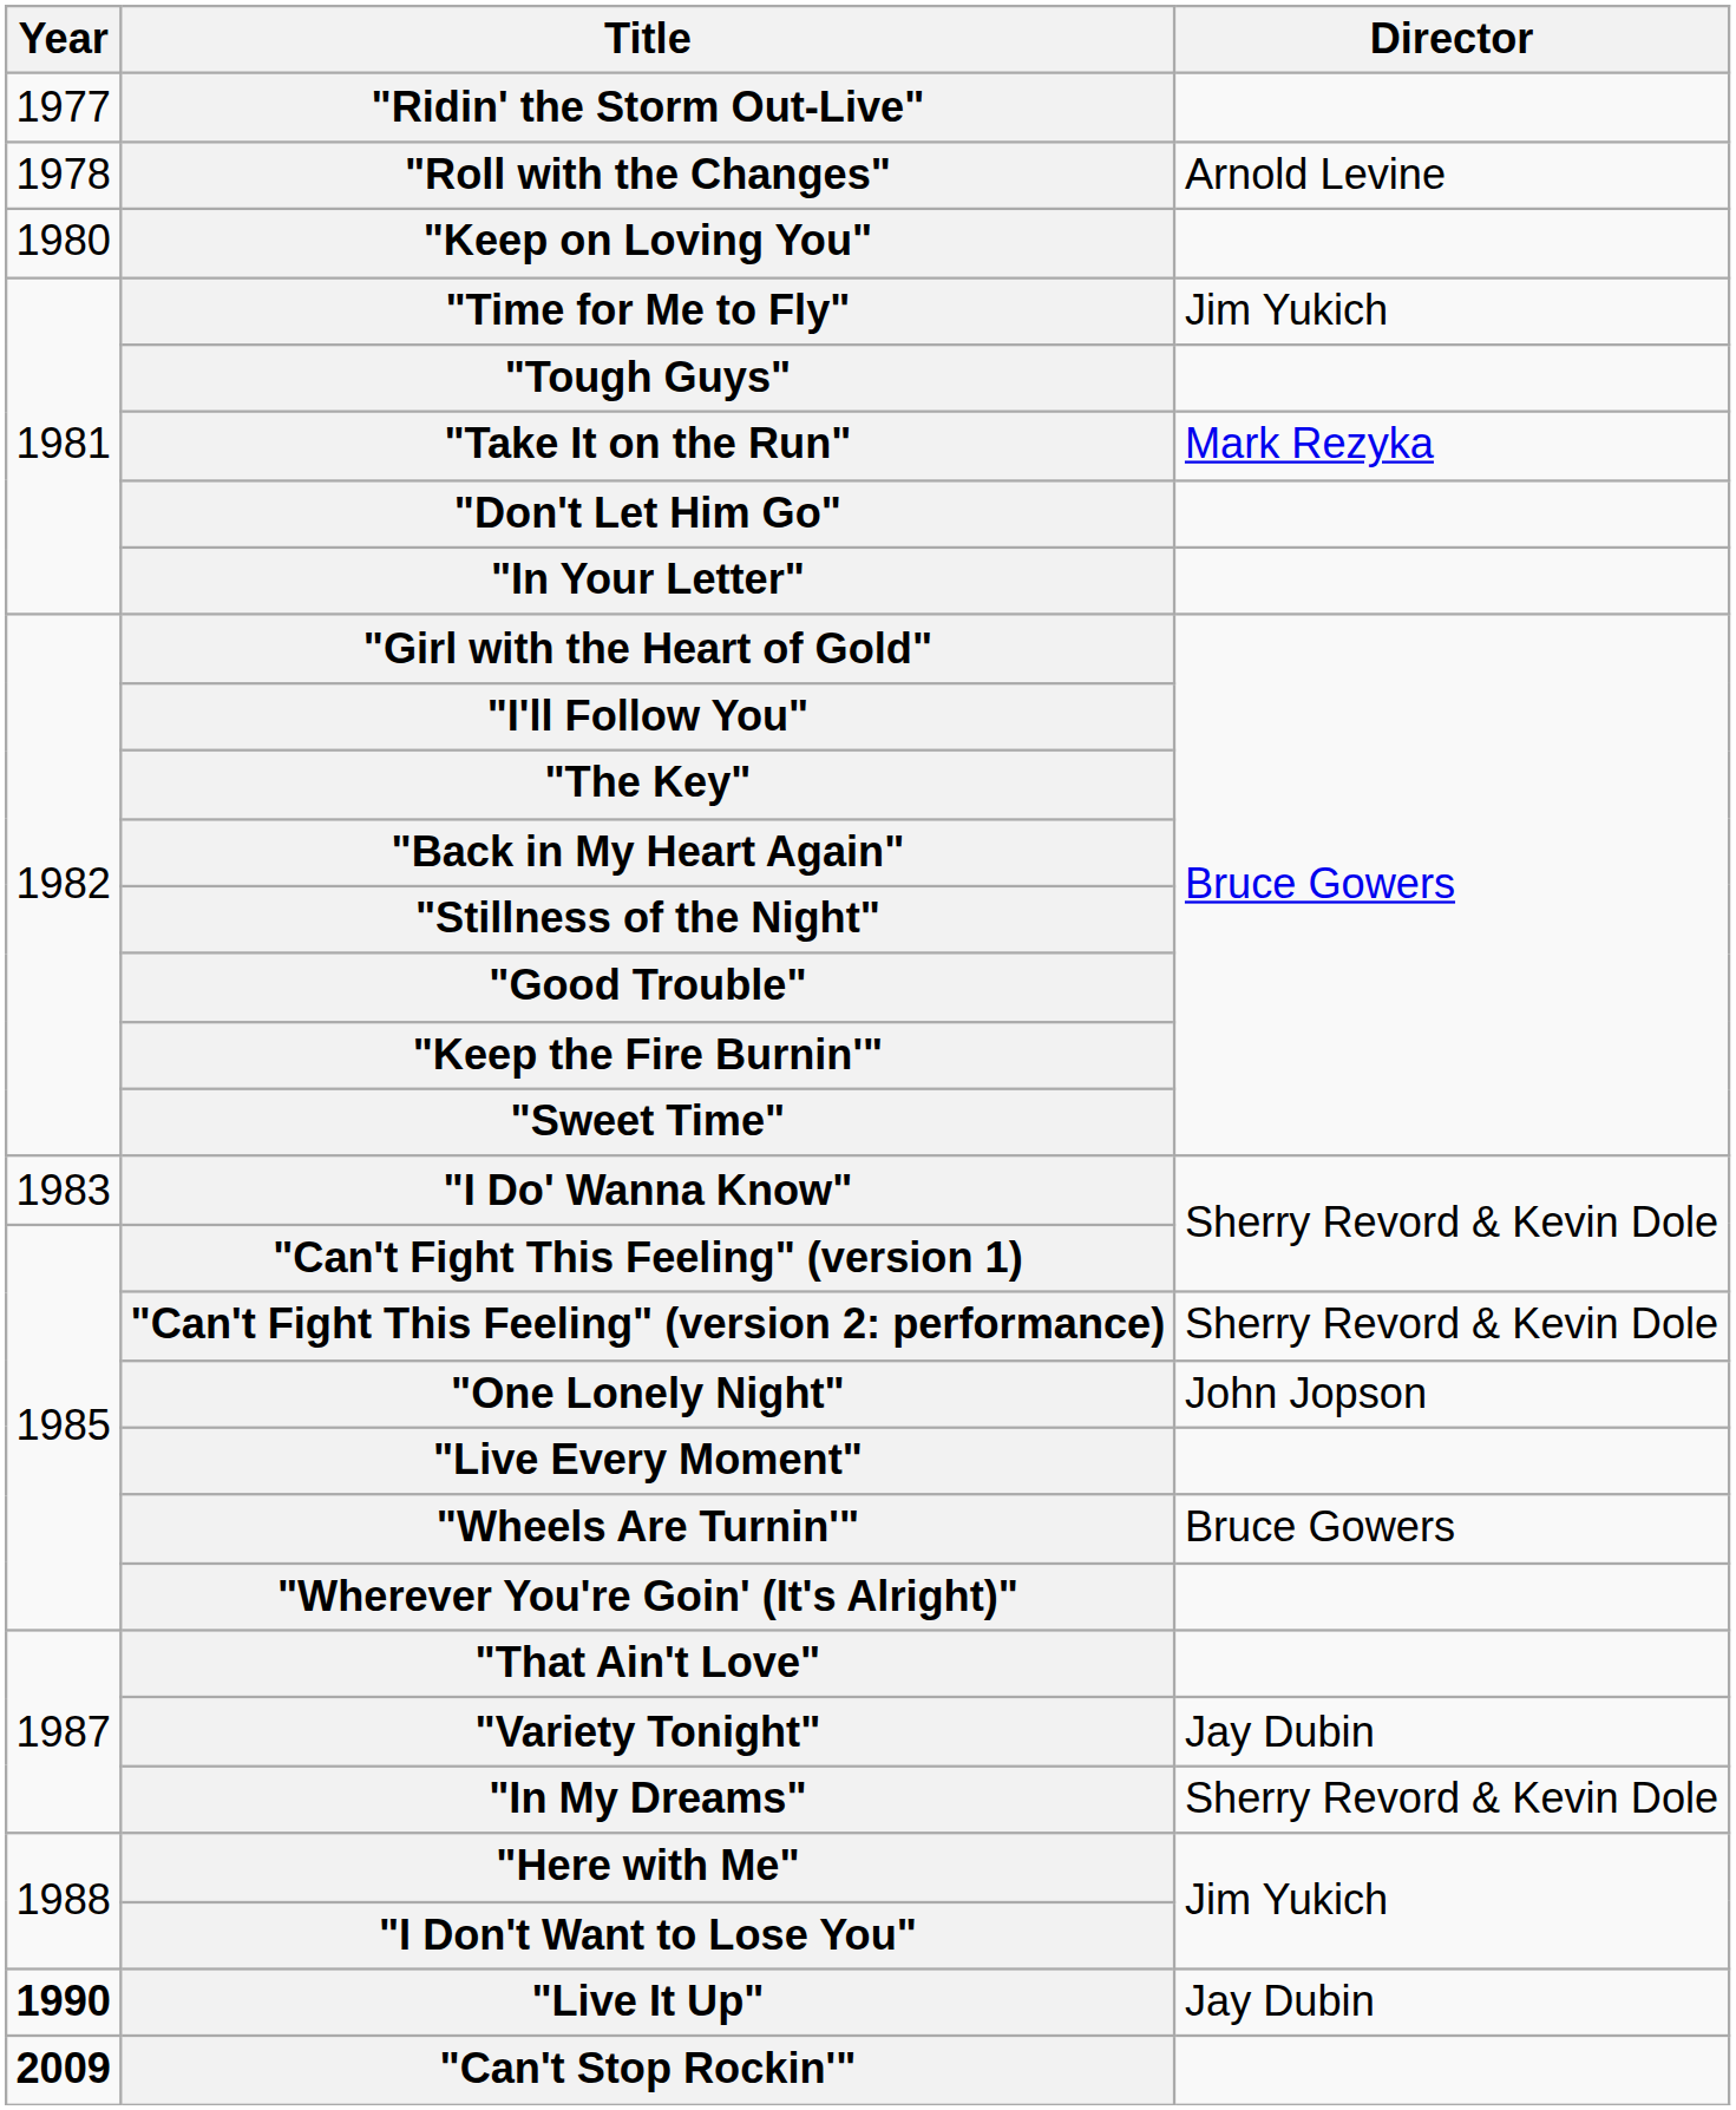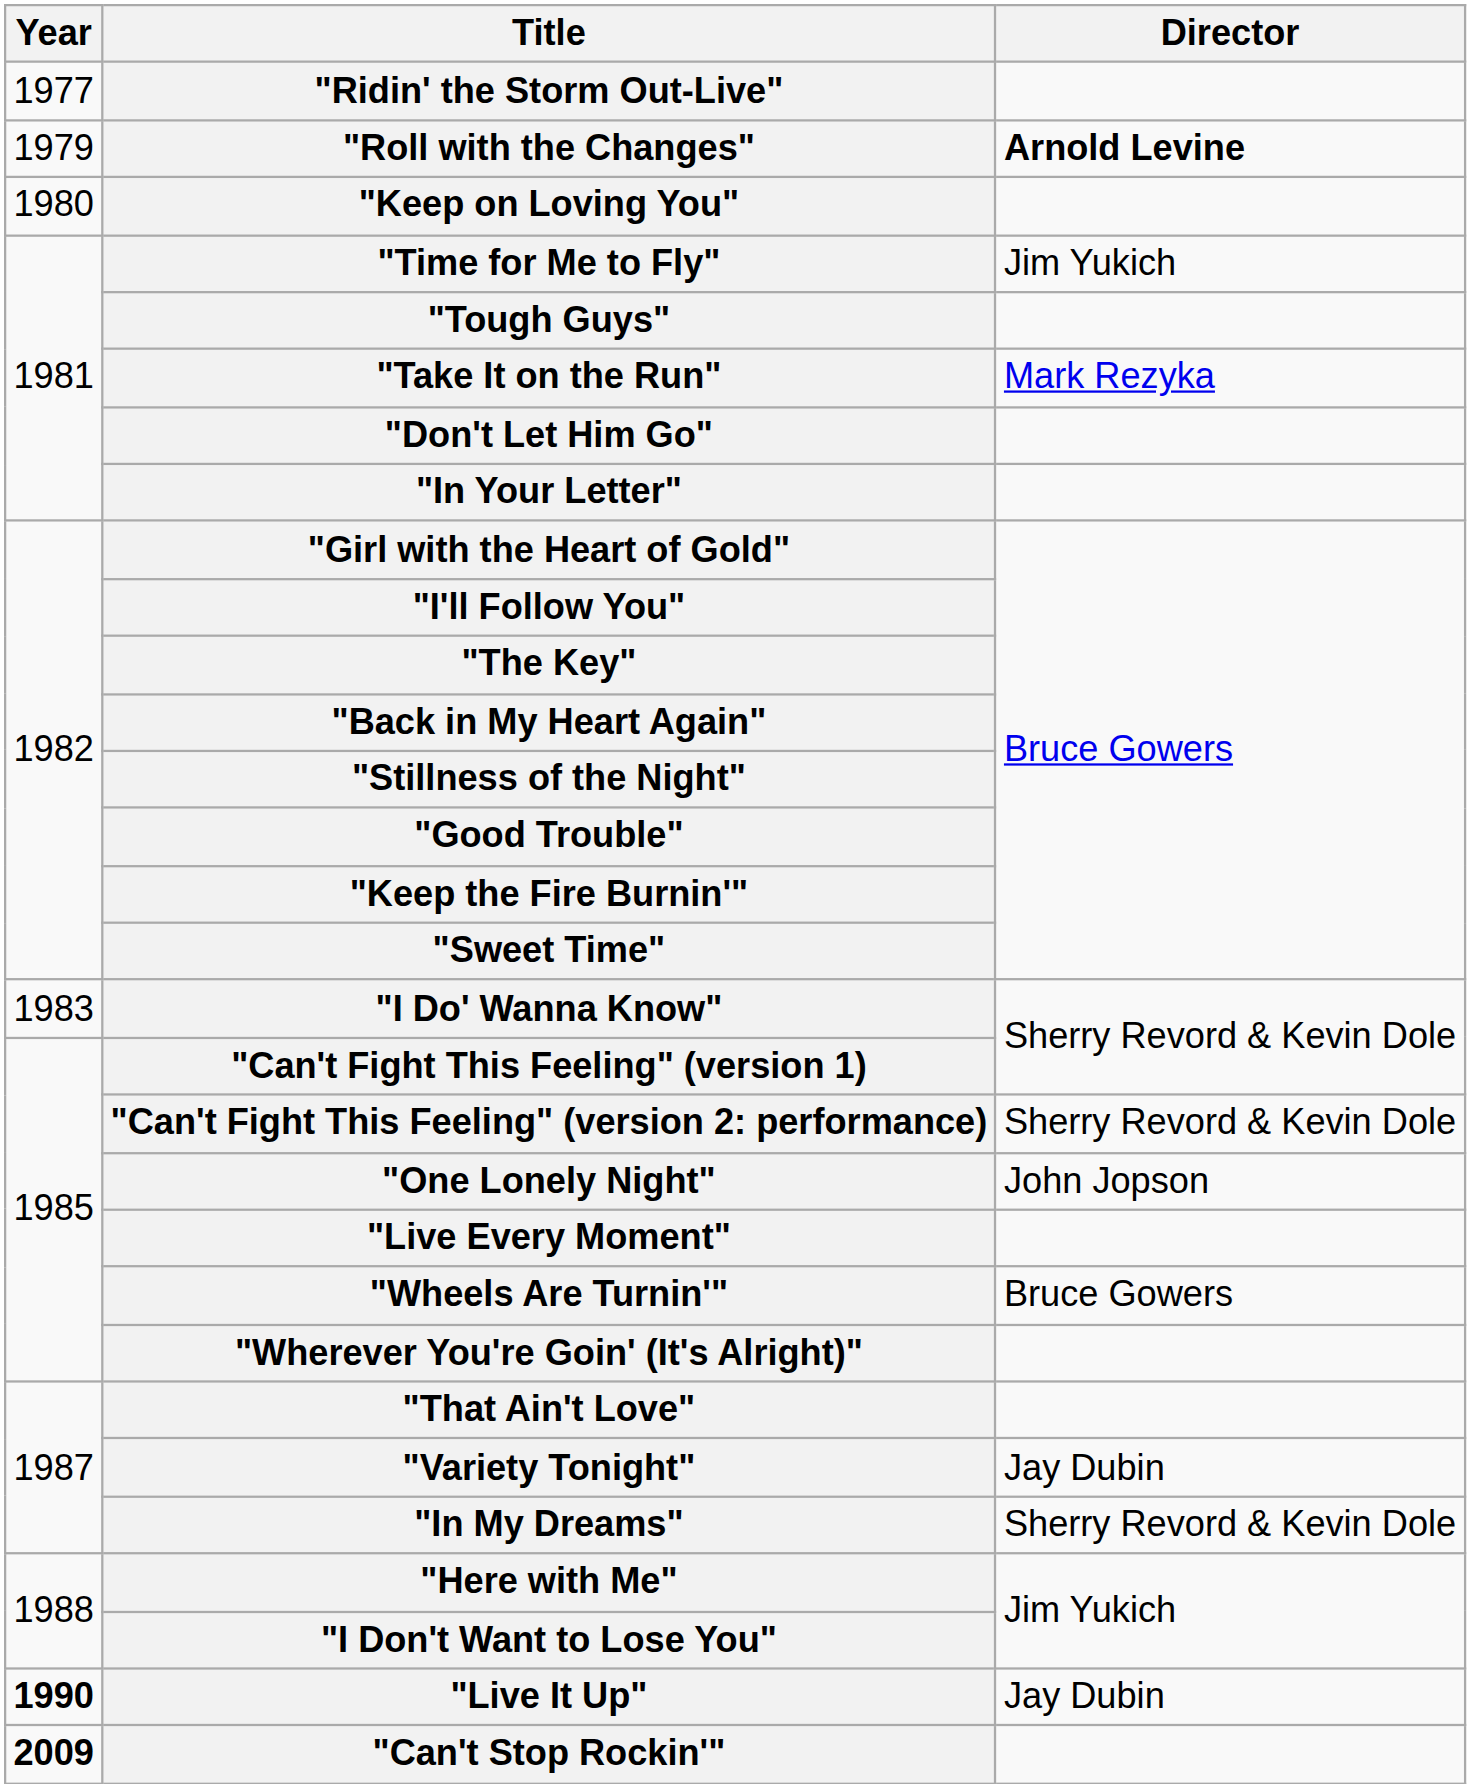"Roll with the Changes" | Year: 1978 -> 1979
"Roll with the Changes" | Director: normal -> bold
